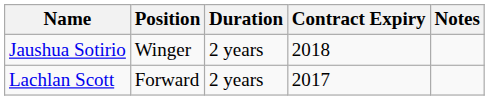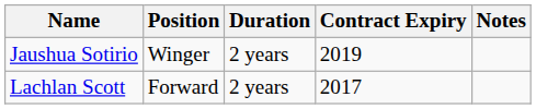Jaushua Sotirio | Contract Expiry: 2018 -> 2019
